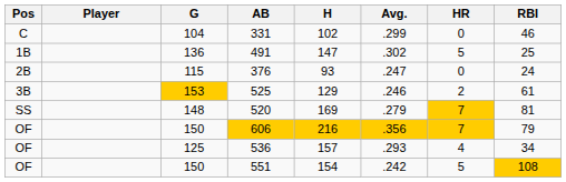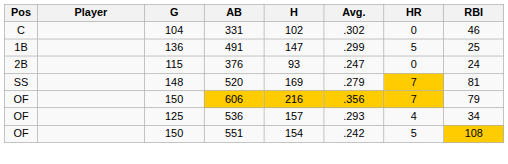331 | Avg.: .299 -> .302
491 | Avg.: .302 -> .299
- row: 3B | 153 | 525 | 129 | .246 | 2 | 61
